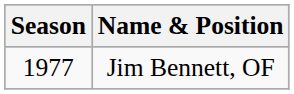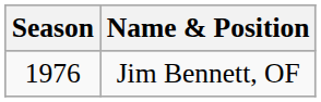Jim Bennett, OF | Season: 1977 -> 1976
